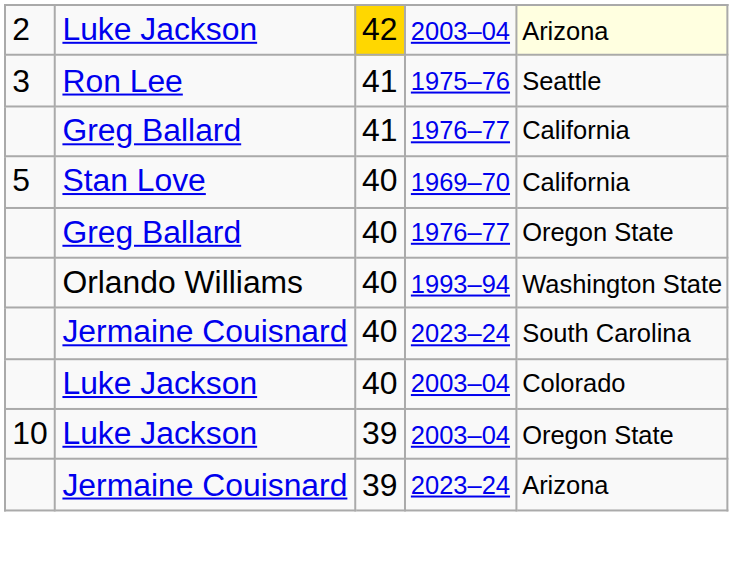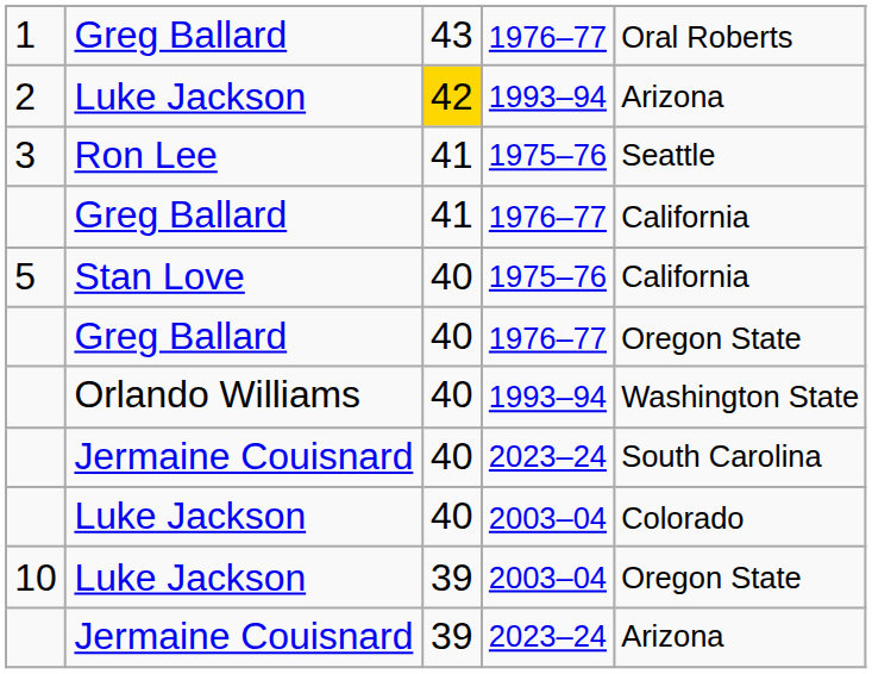+ row: 1 | Greg Ballard | 43 | 1976–77 | Oral Roberts
2 | column 4: 2003–04 -> 1993–94
2 | column 5: lightyellow background -> no background
5 | column 4: 1969–70 -> 1975–76
